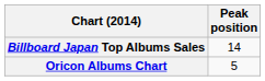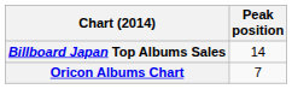Oricon Albums Chart | Peak position: 5 -> 7
